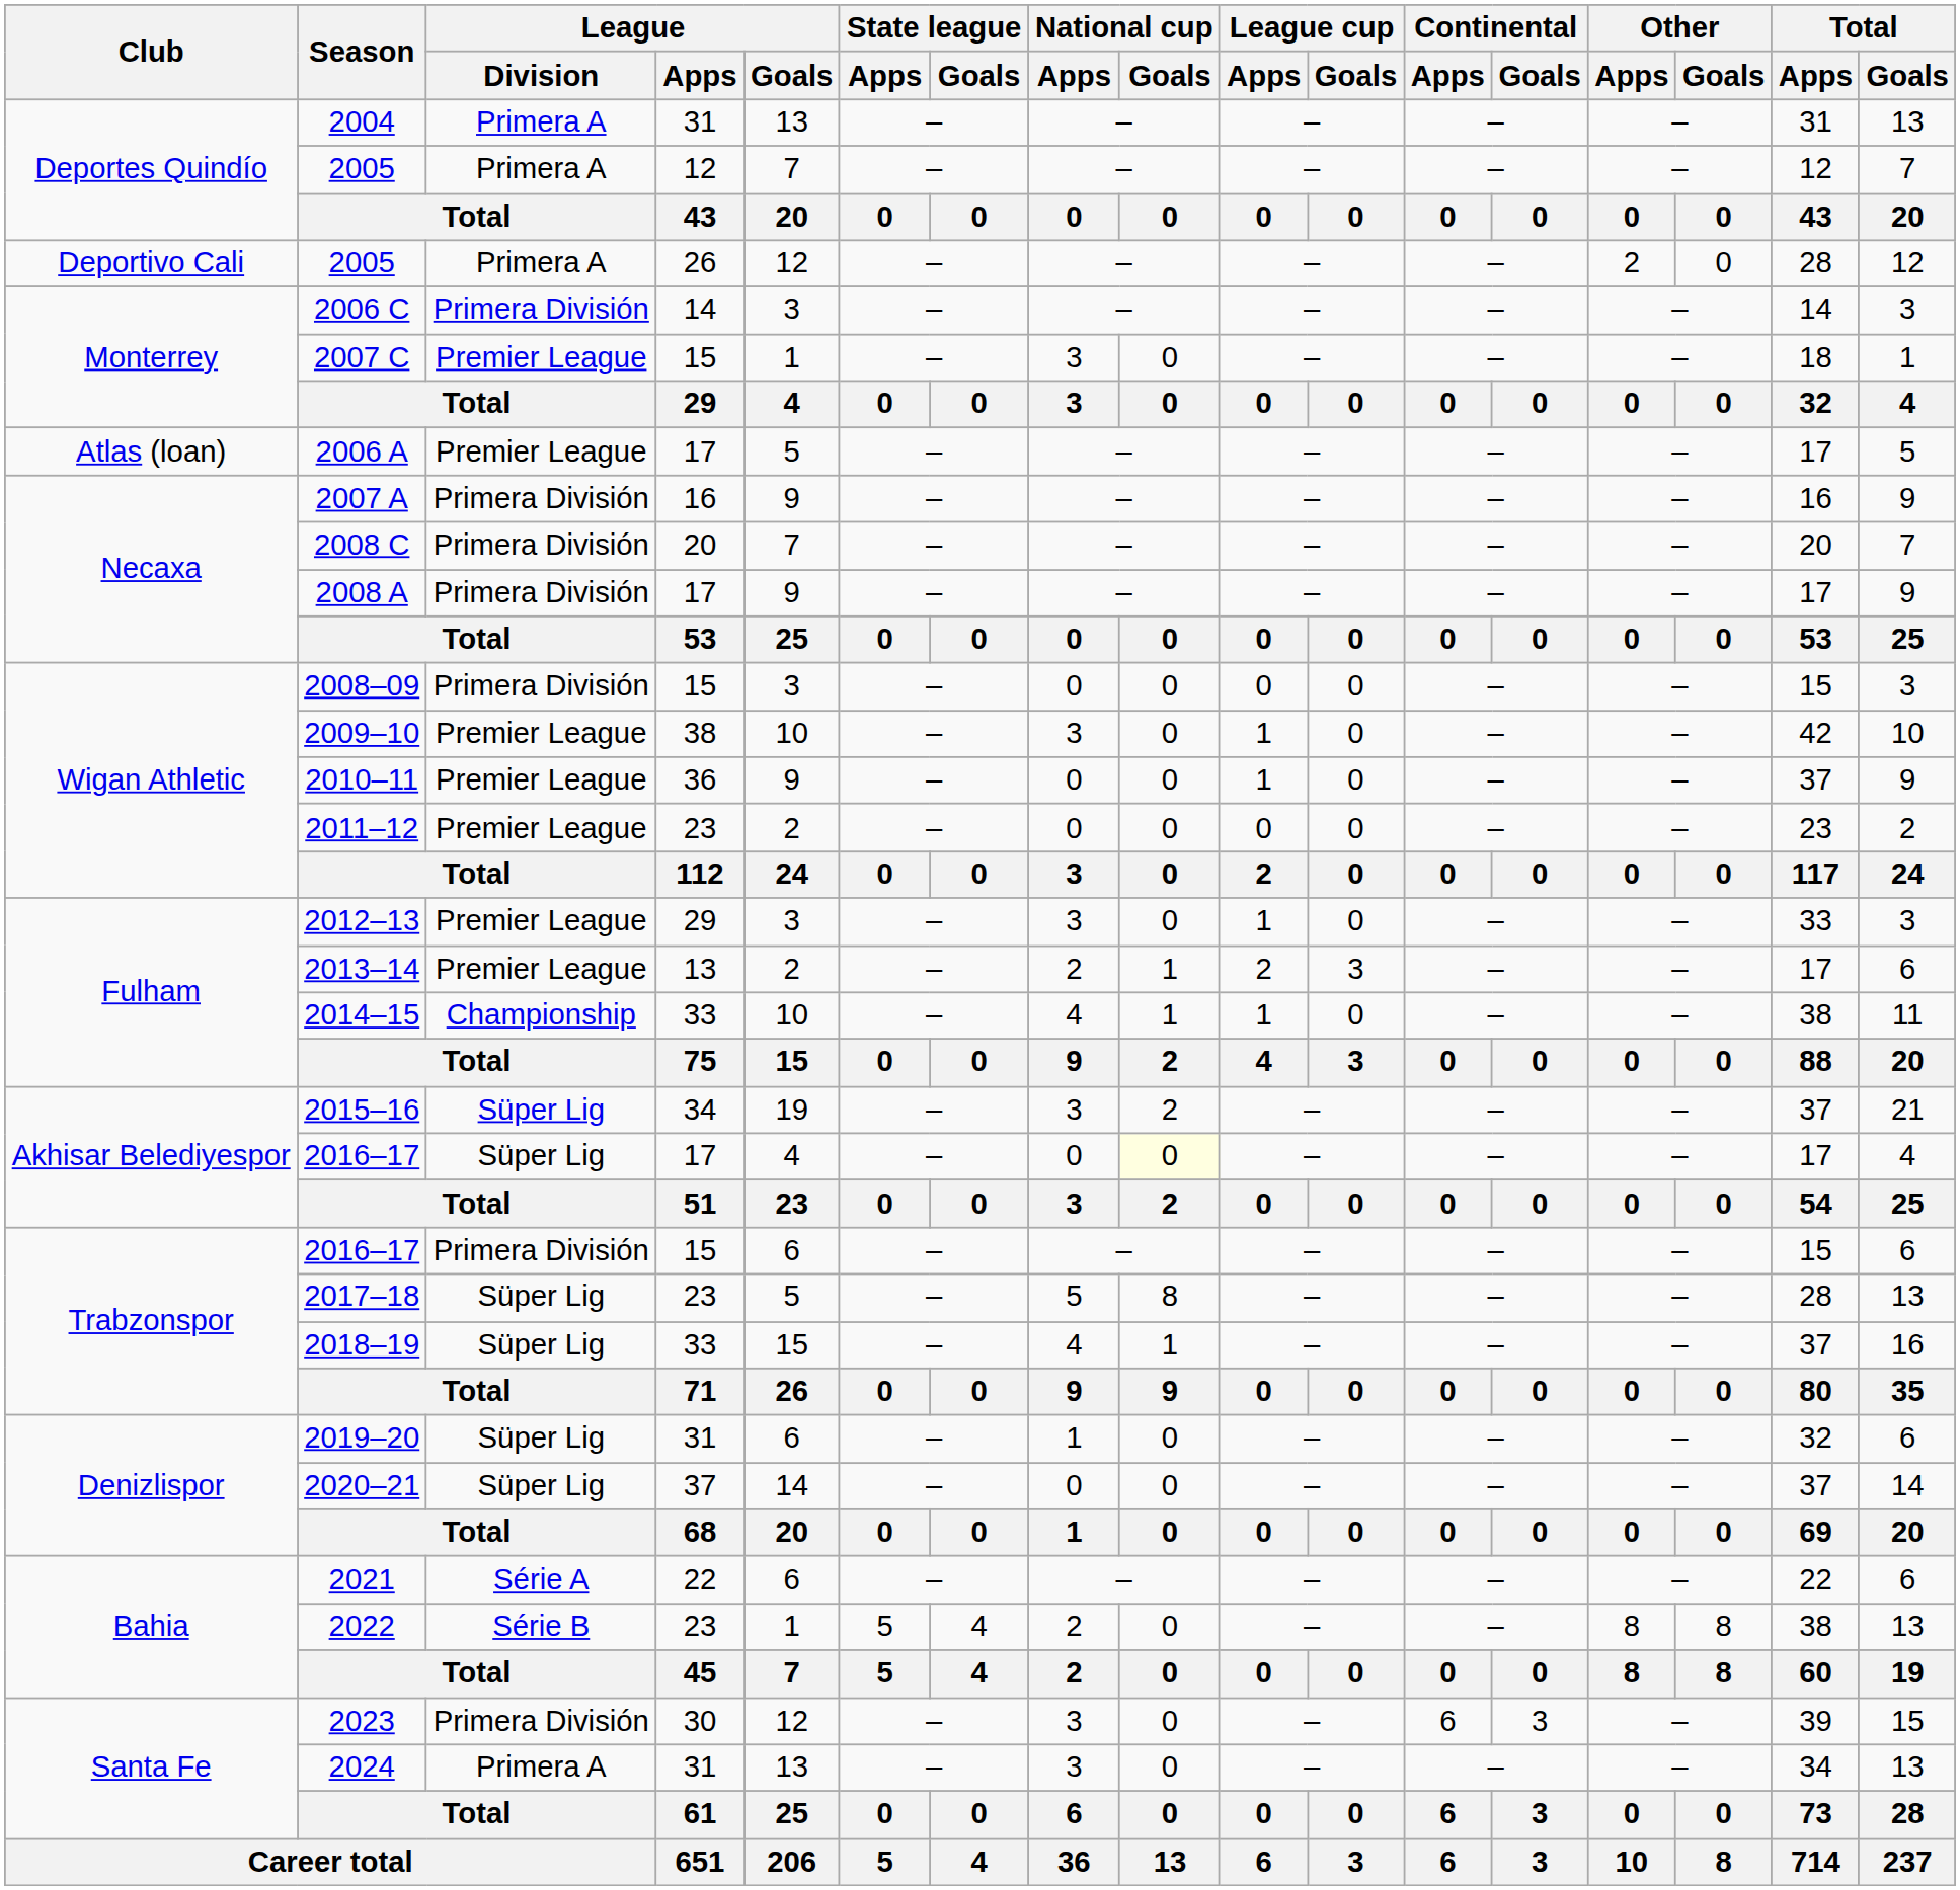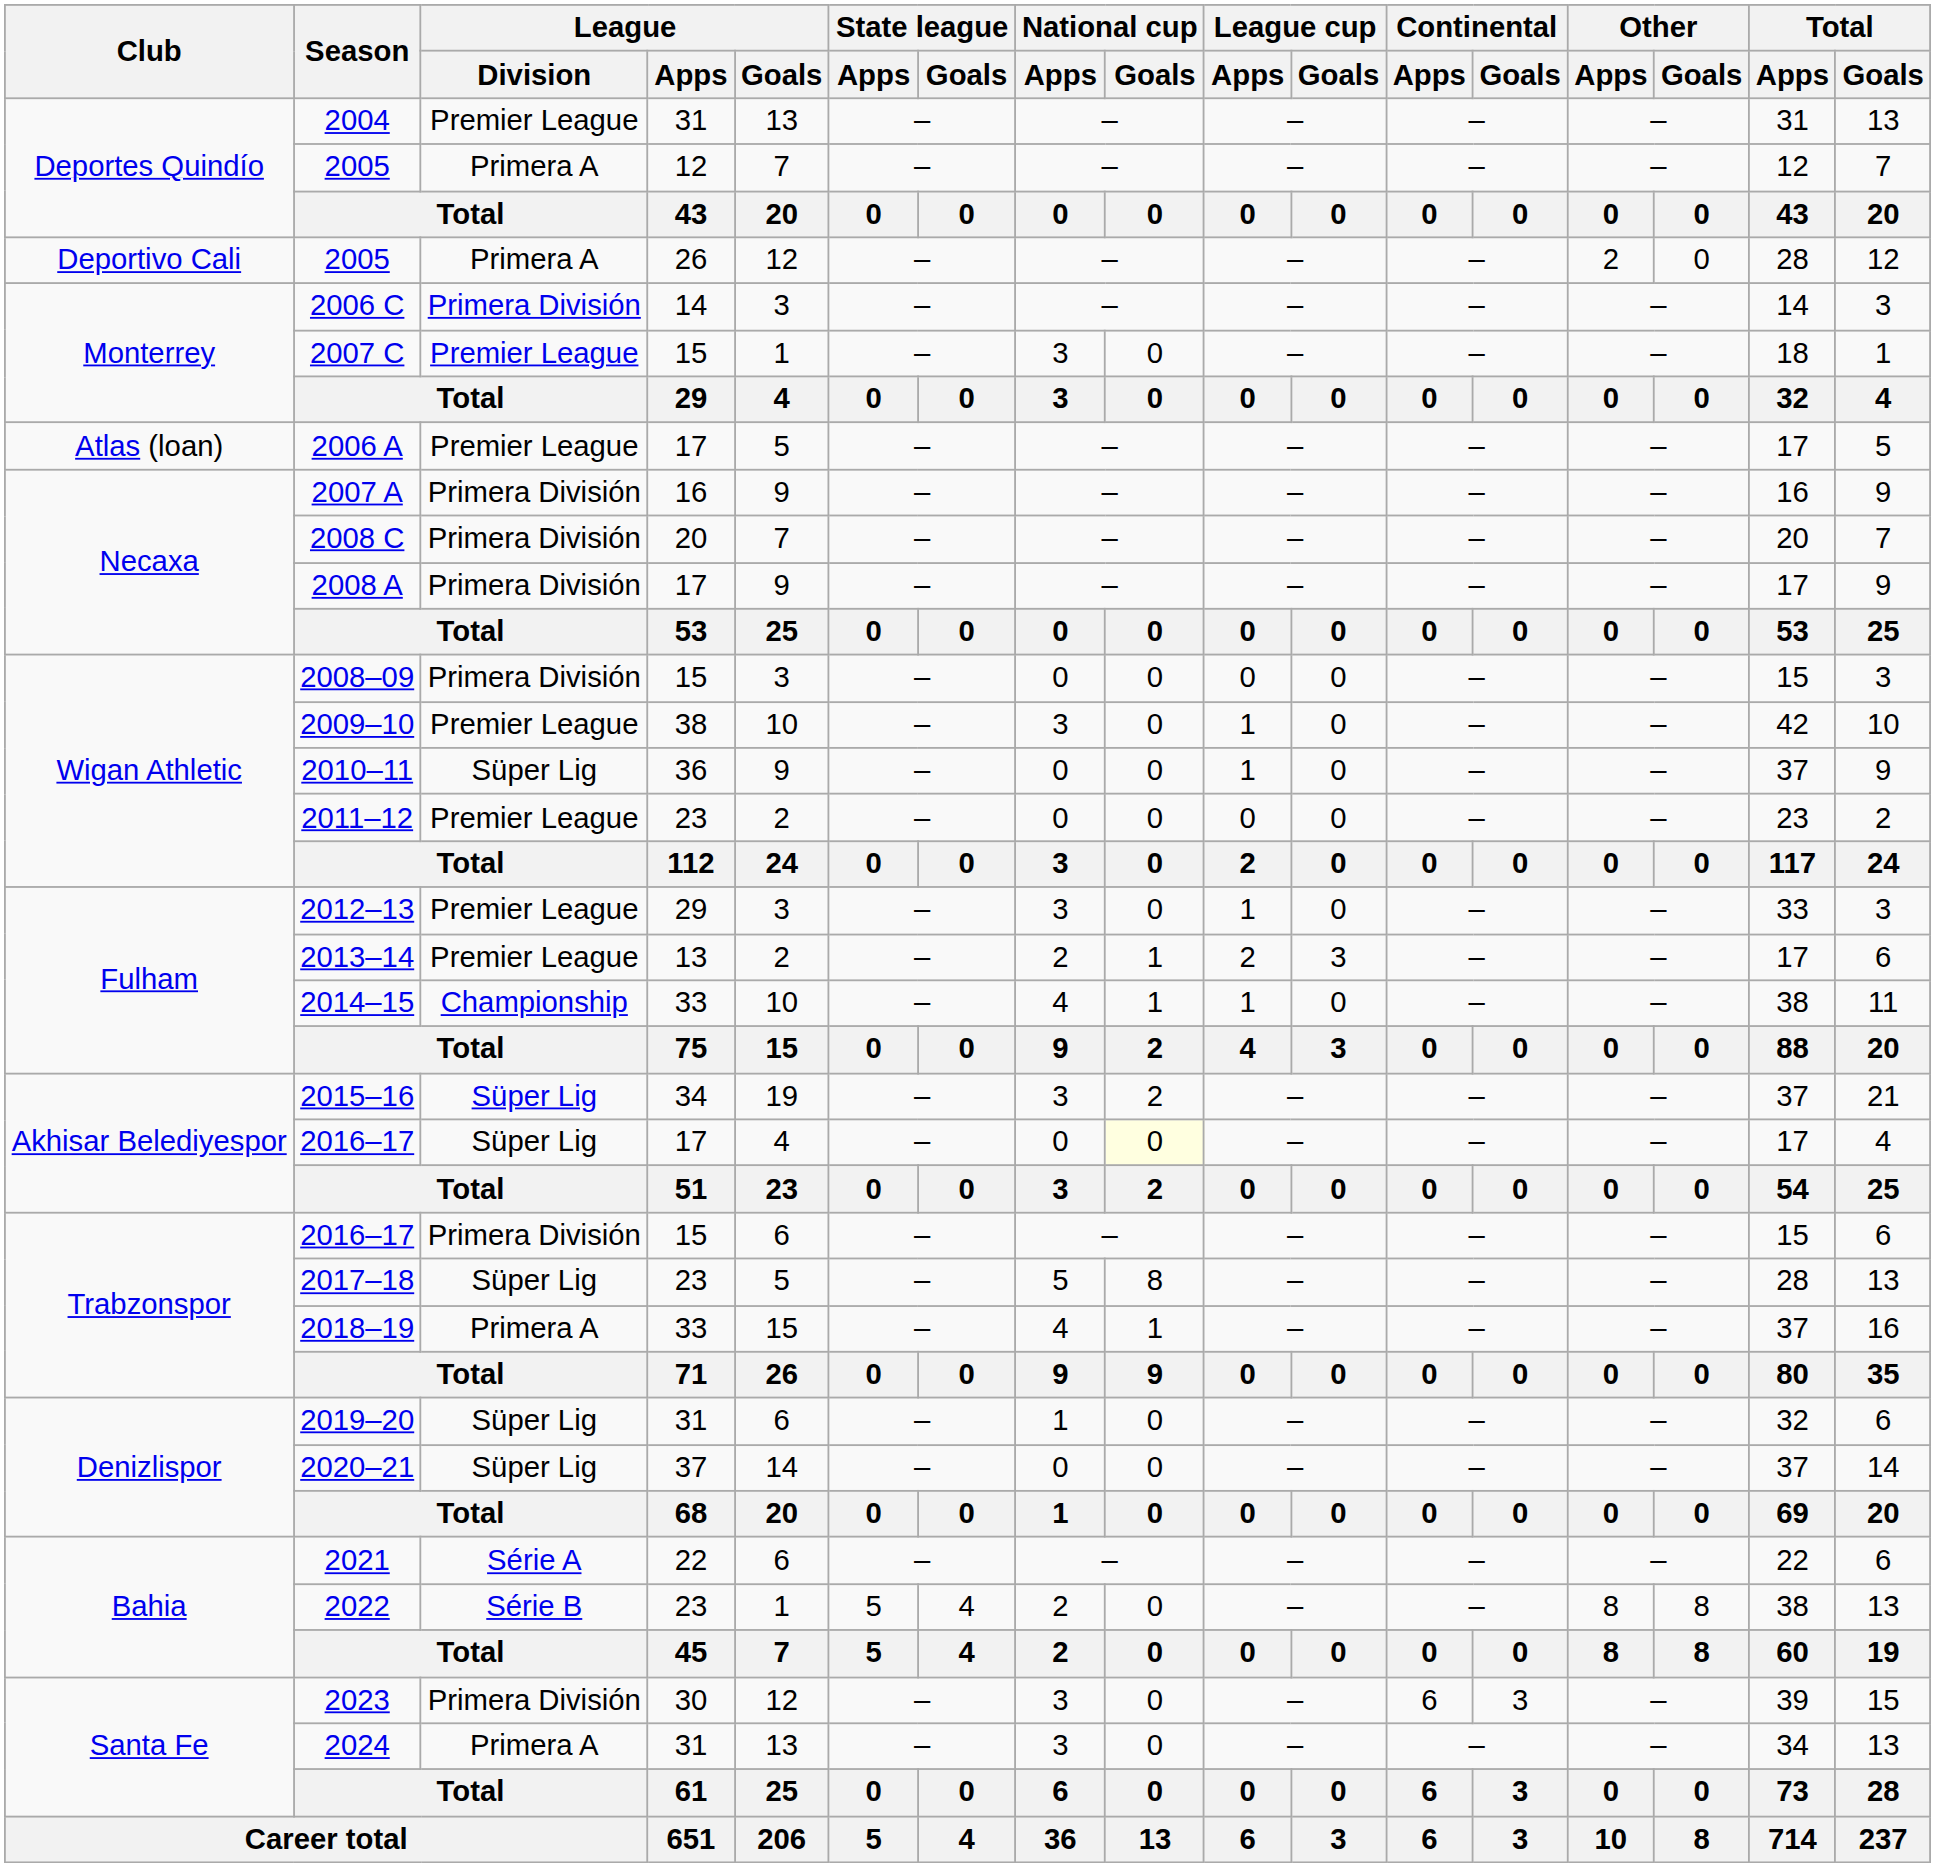2004 | League / Division: Primera A -> Premier League
2010–11 | League / Division: Premier League -> Süper Lig
2018–19 | League / Division: Süper Lig -> Primera A
